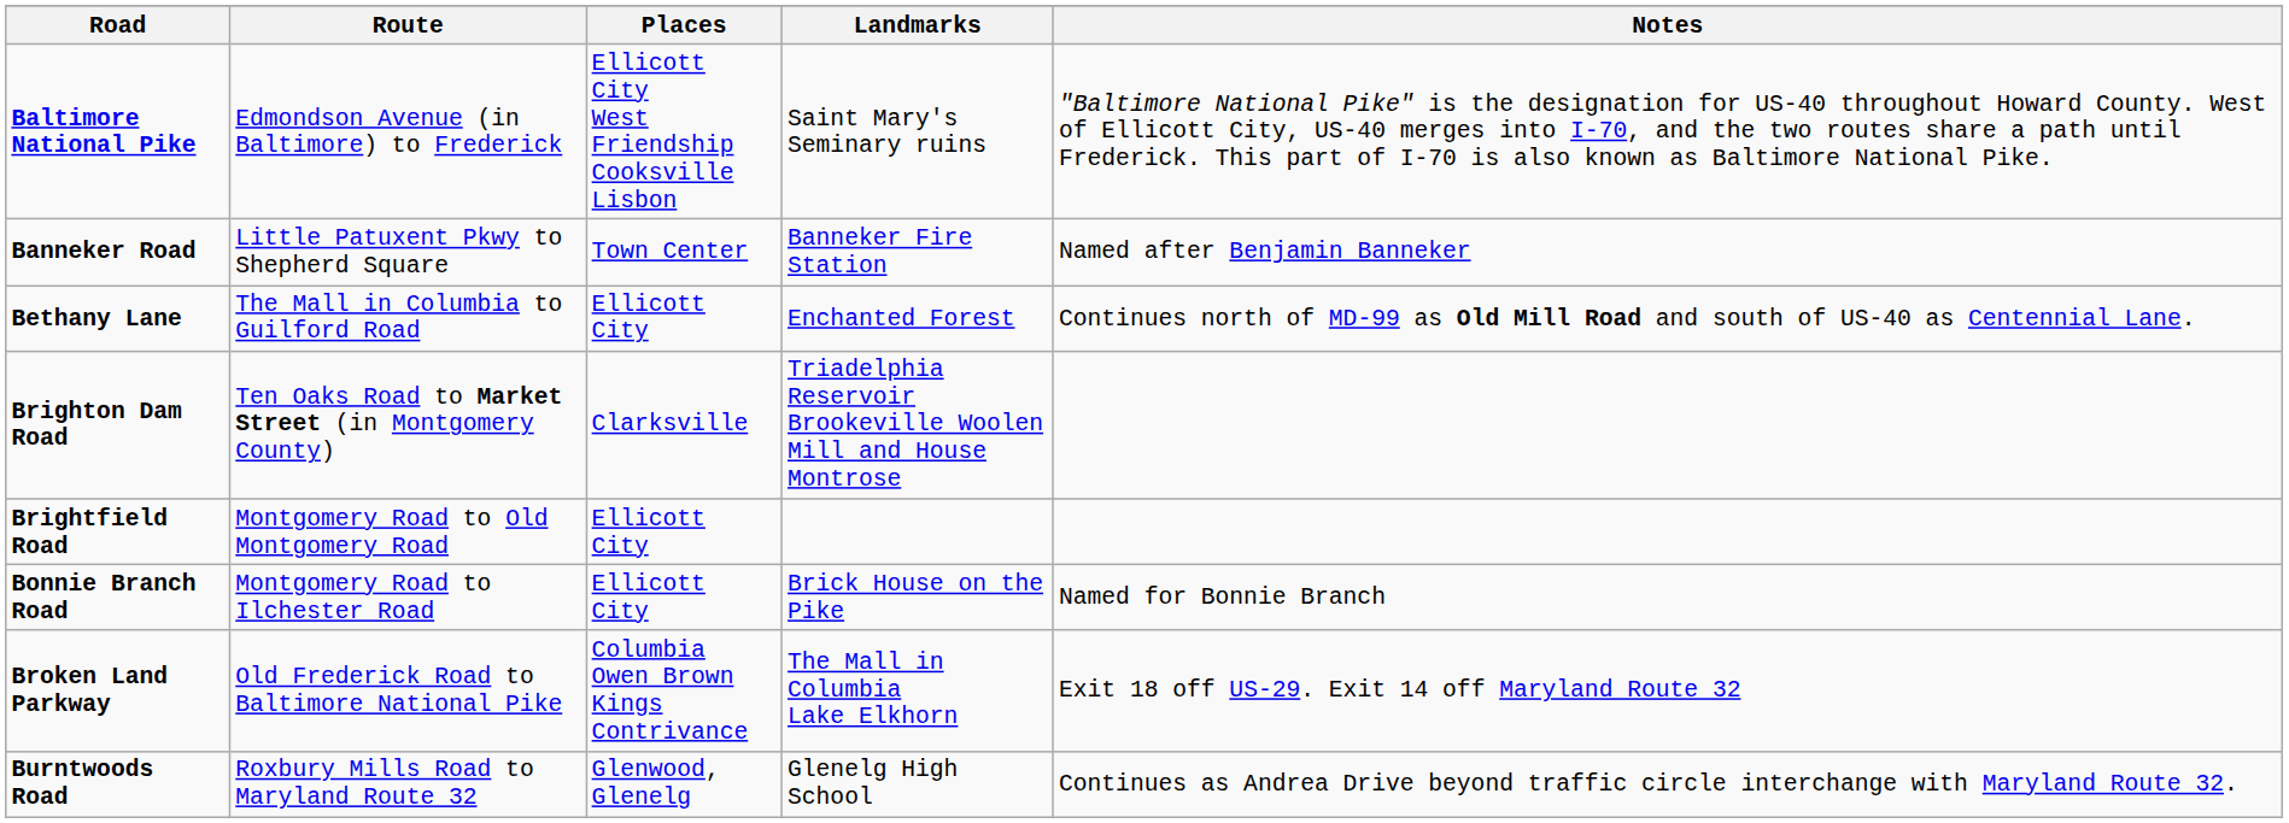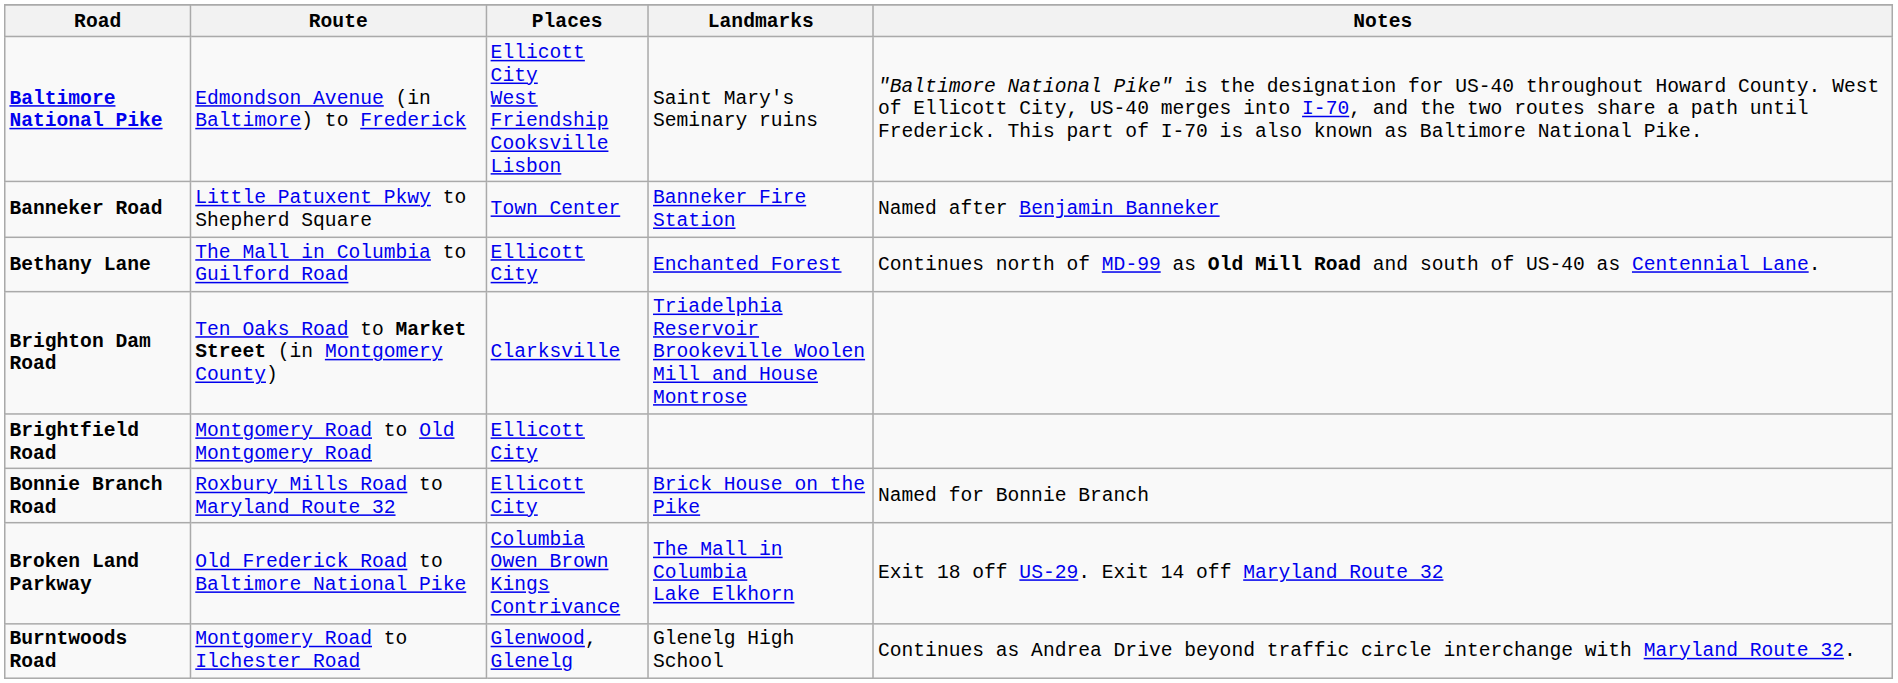Bonnie Branch Road | Route: Montgomery Road to Ilchester Road -> Roxbury Mills Road to Maryland Route 32
Burntwoods Road | Route: Roxbury Mills Road to Maryland Route 32 -> Montgomery Road to Ilchester Road
